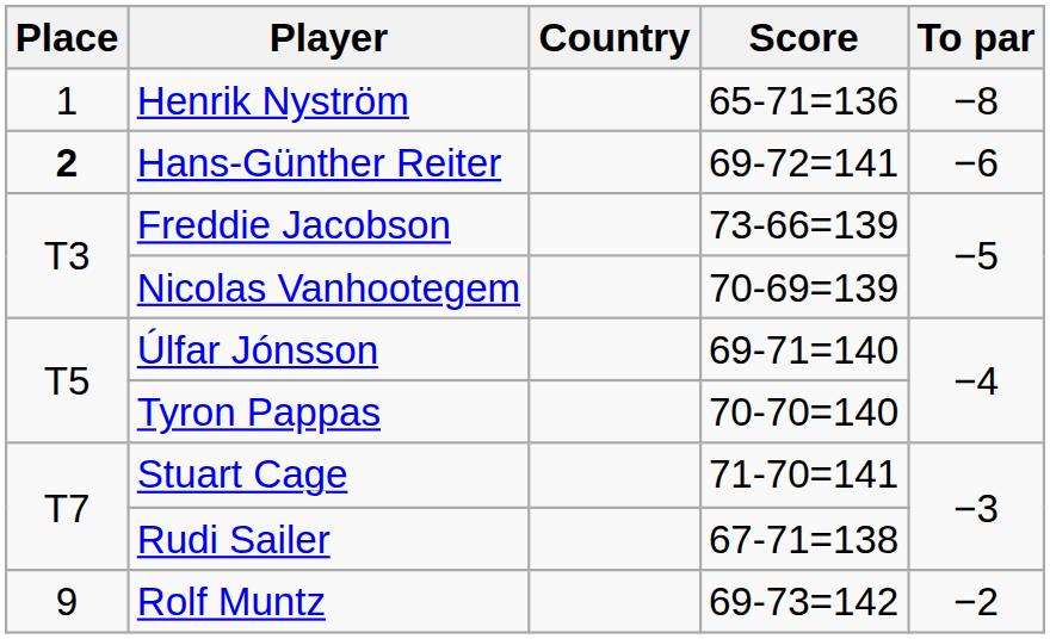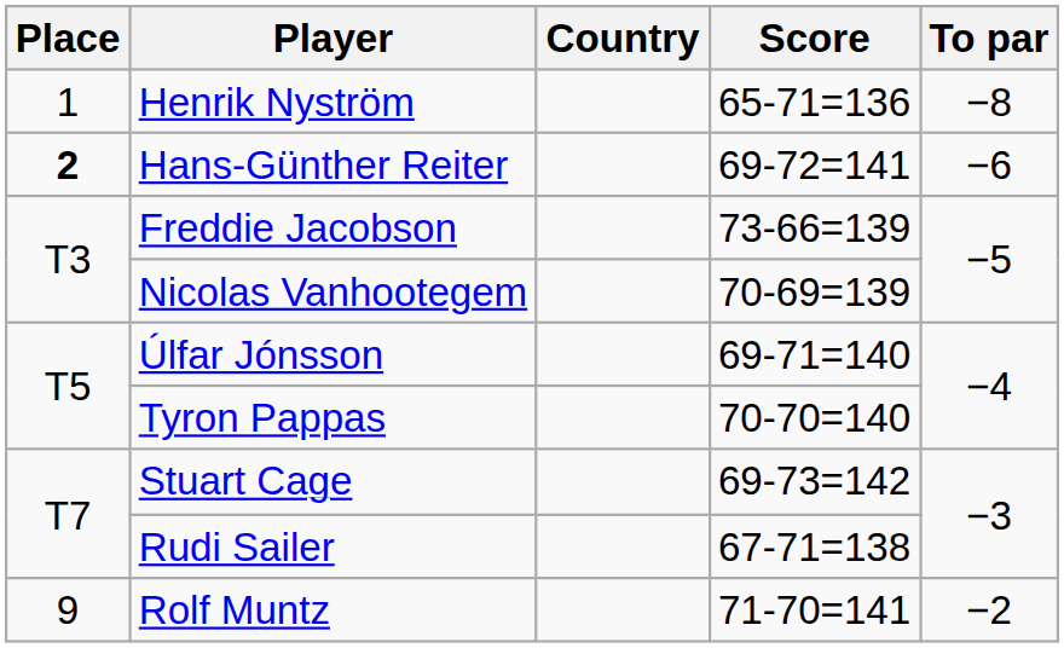Stuart Cage | Score: 71-70=141 -> 69-73=142
Rolf Muntz | Score: 69-73=142 -> 71-70=141
